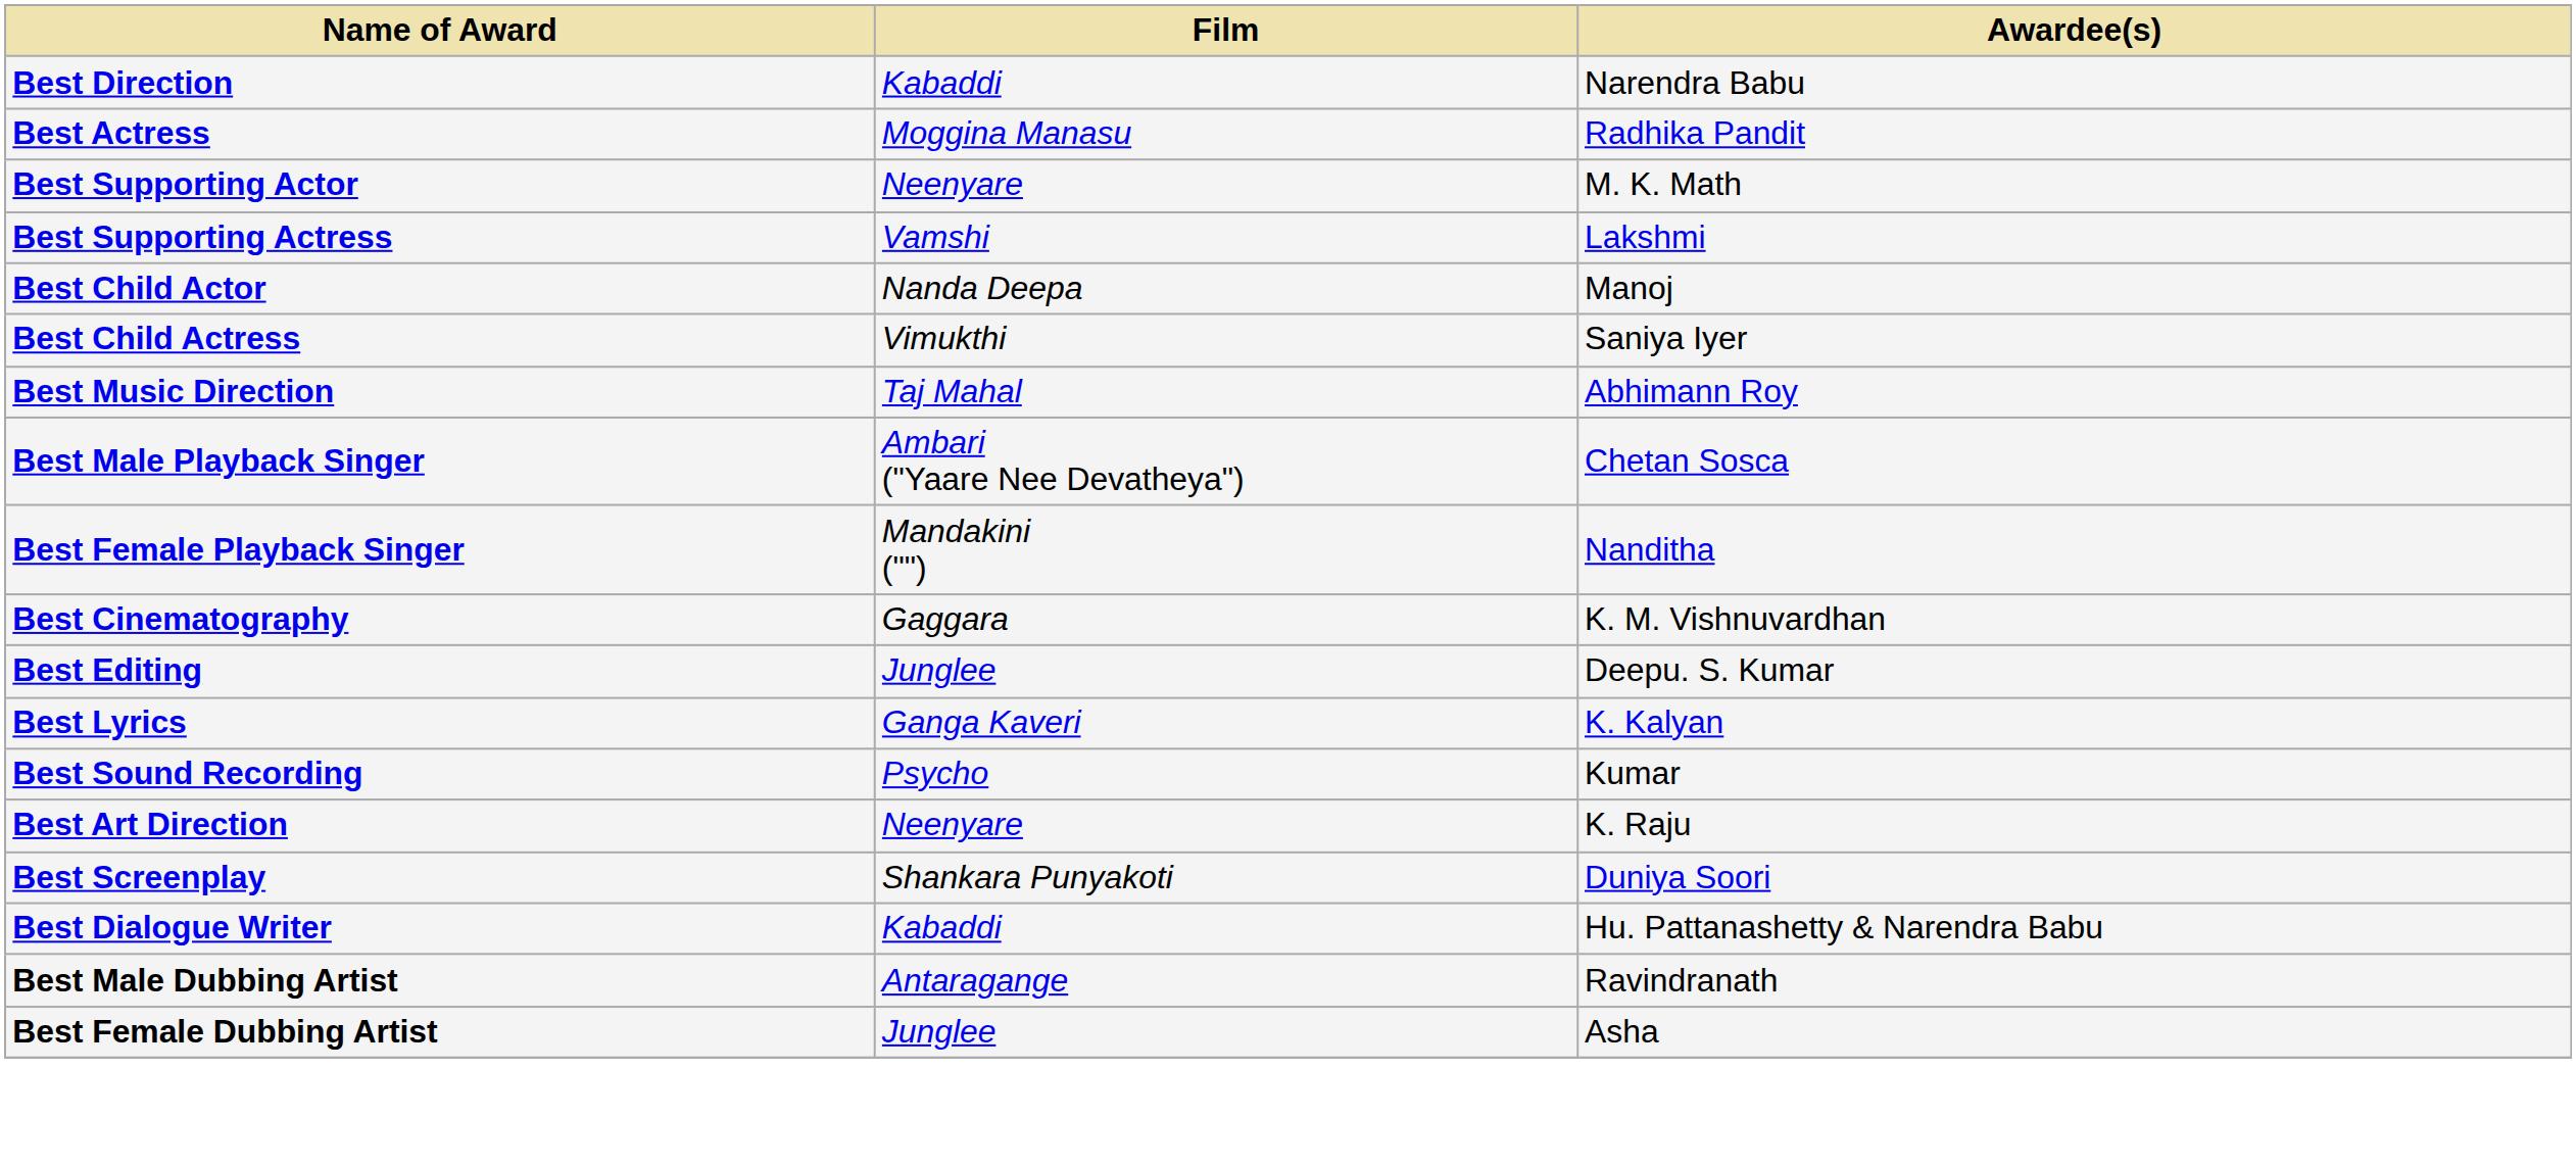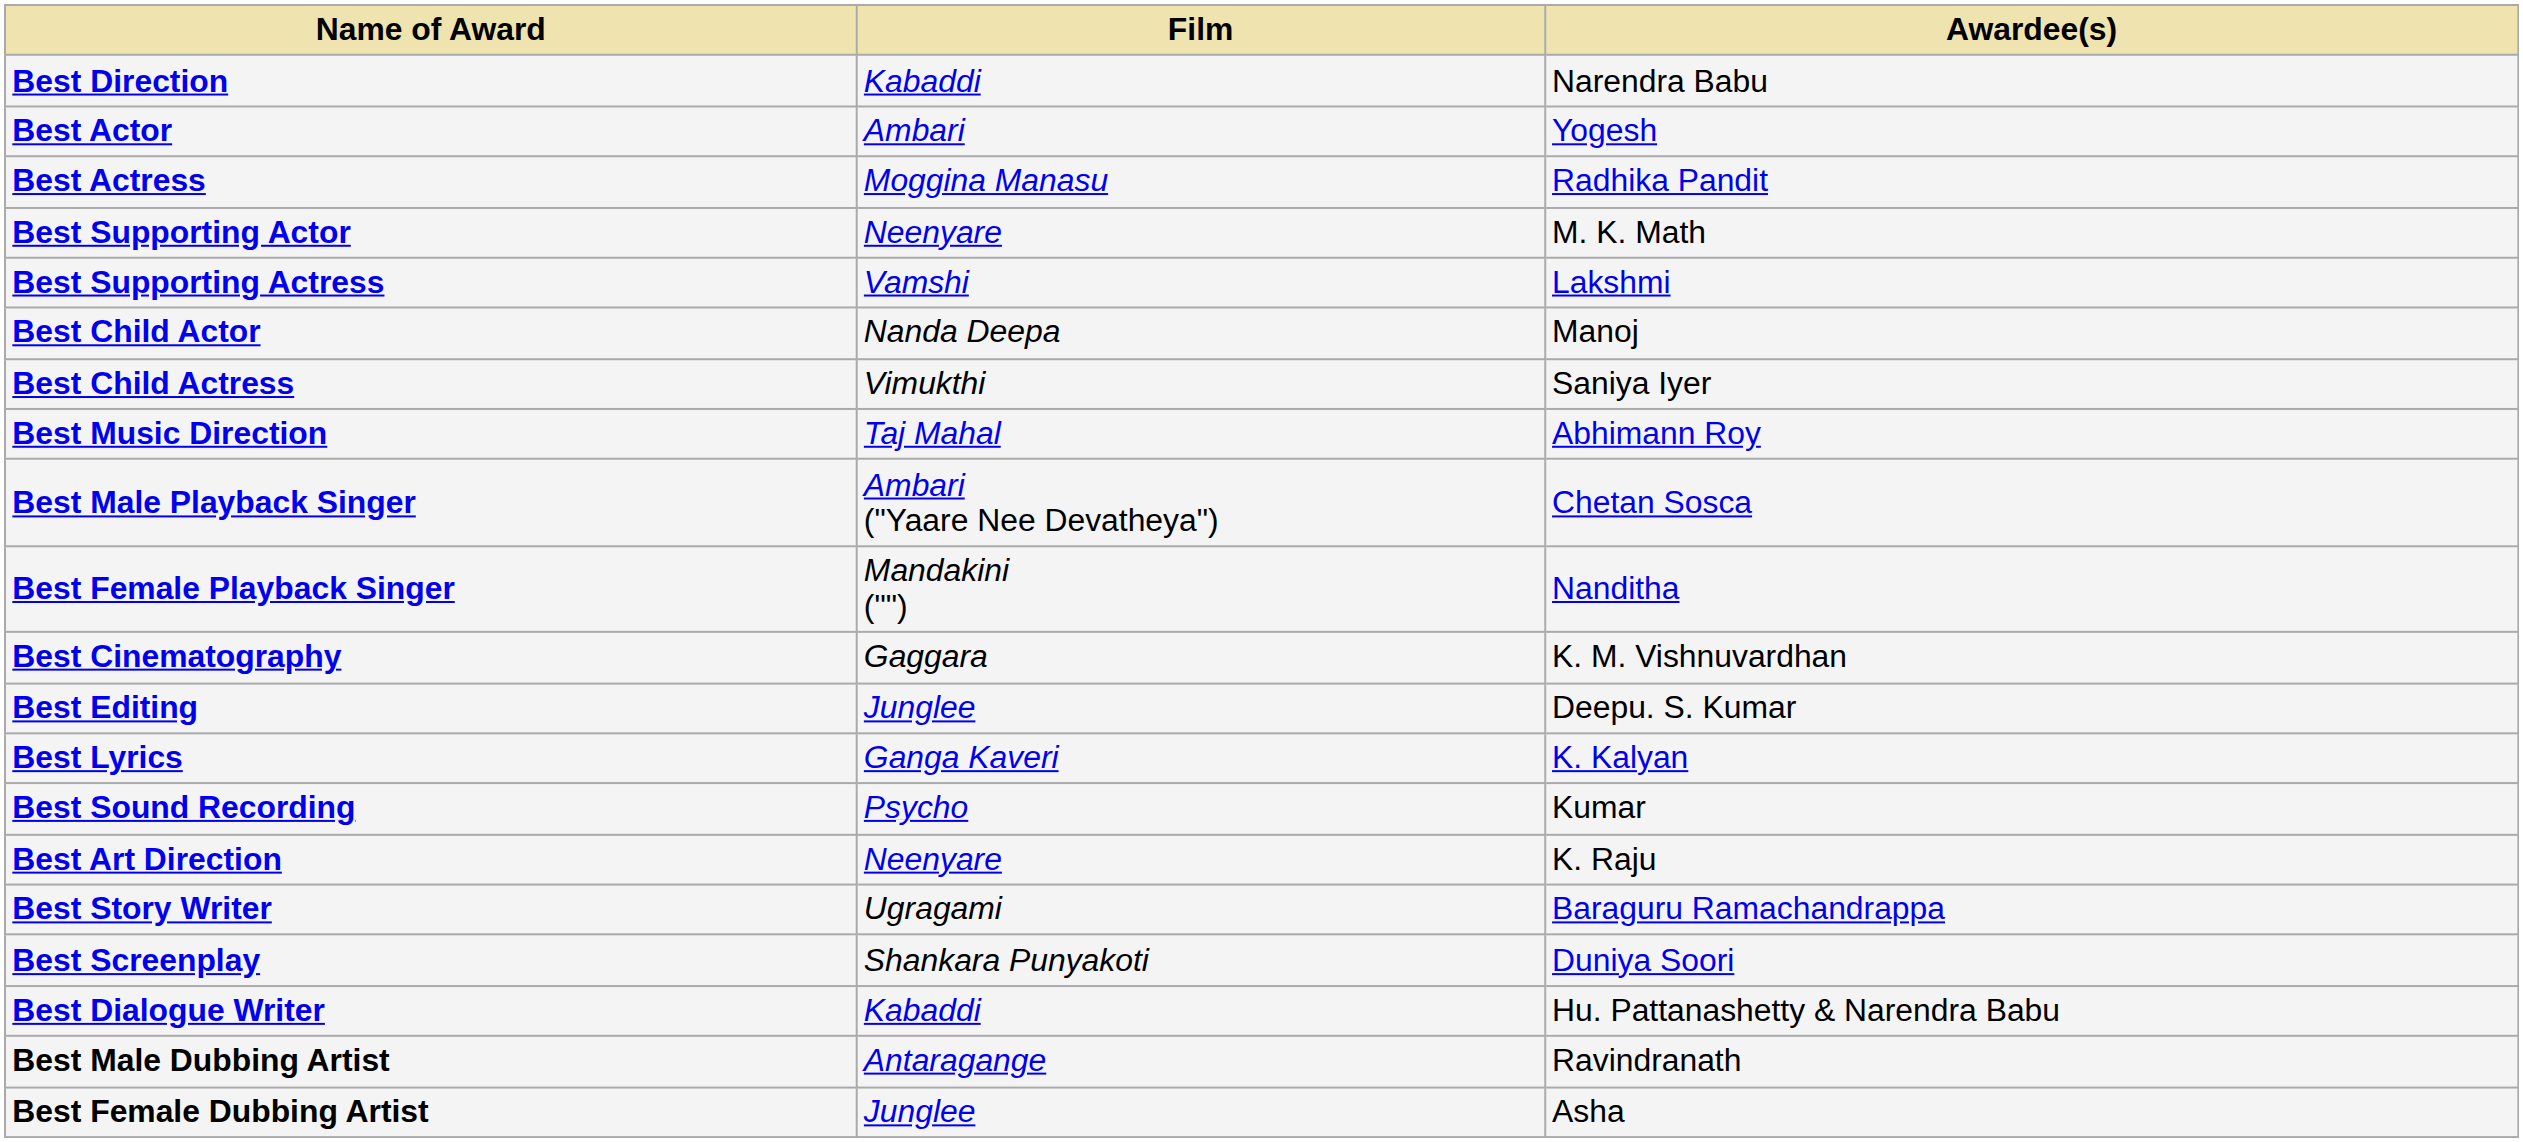+ row: Best Actor | Ambari | Yogesh
+ row: Best Story Writer | Ugragami | Baraguru Ramachandrappa
